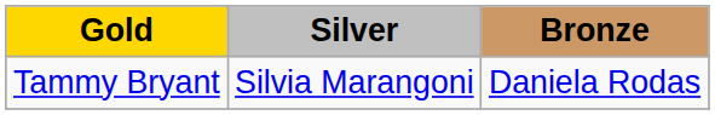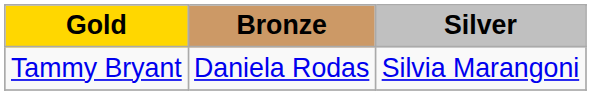columns swapped: Silver <-> Bronze
